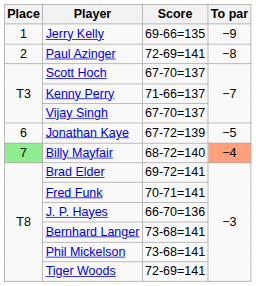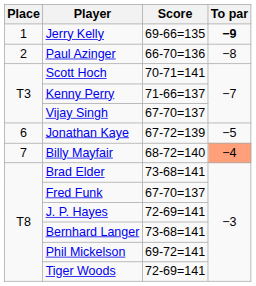Jerry Kelly | To par: normal -> bold
Paul Azinger | Score: 72-69=141 -> 66-70=136
Scott Hoch | Score: 67-70=137 -> 70-71=141
Billy Mayfair | Place: lightgreen background -> no background
Brad Elder | Score: 69-72=141 -> 73-68=141
Fred Funk | Score: 70-71=141 -> 67-70=137
J. P. Hayes | Score: 66-70=136 -> 72-69=141
Phil Mickelson | Score: 73-68=141 -> 69-72=141
